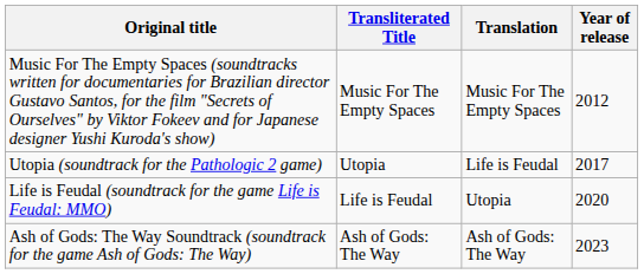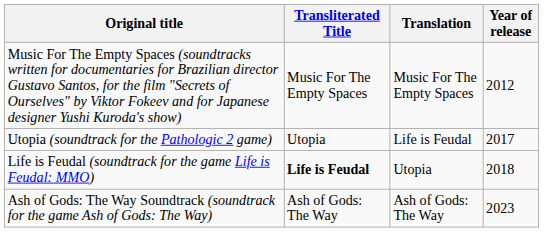Life is Feudal (soundtrack for the game Life is Feudal: MMO) | Transliterated Title: normal -> bold
Life is Feudal (soundtrack for the game Life is Feudal: MMO) | Year of release: 2020 -> 2018
